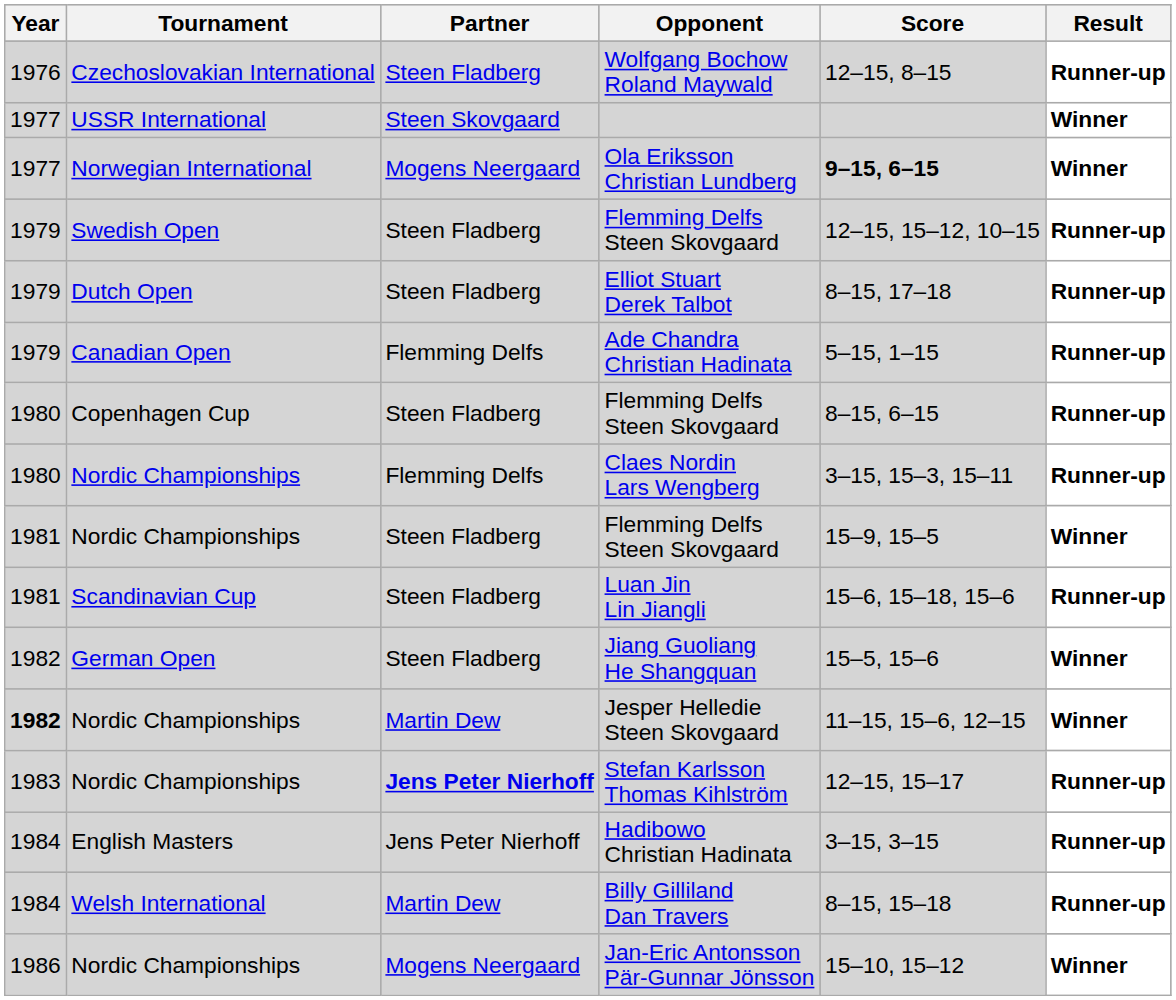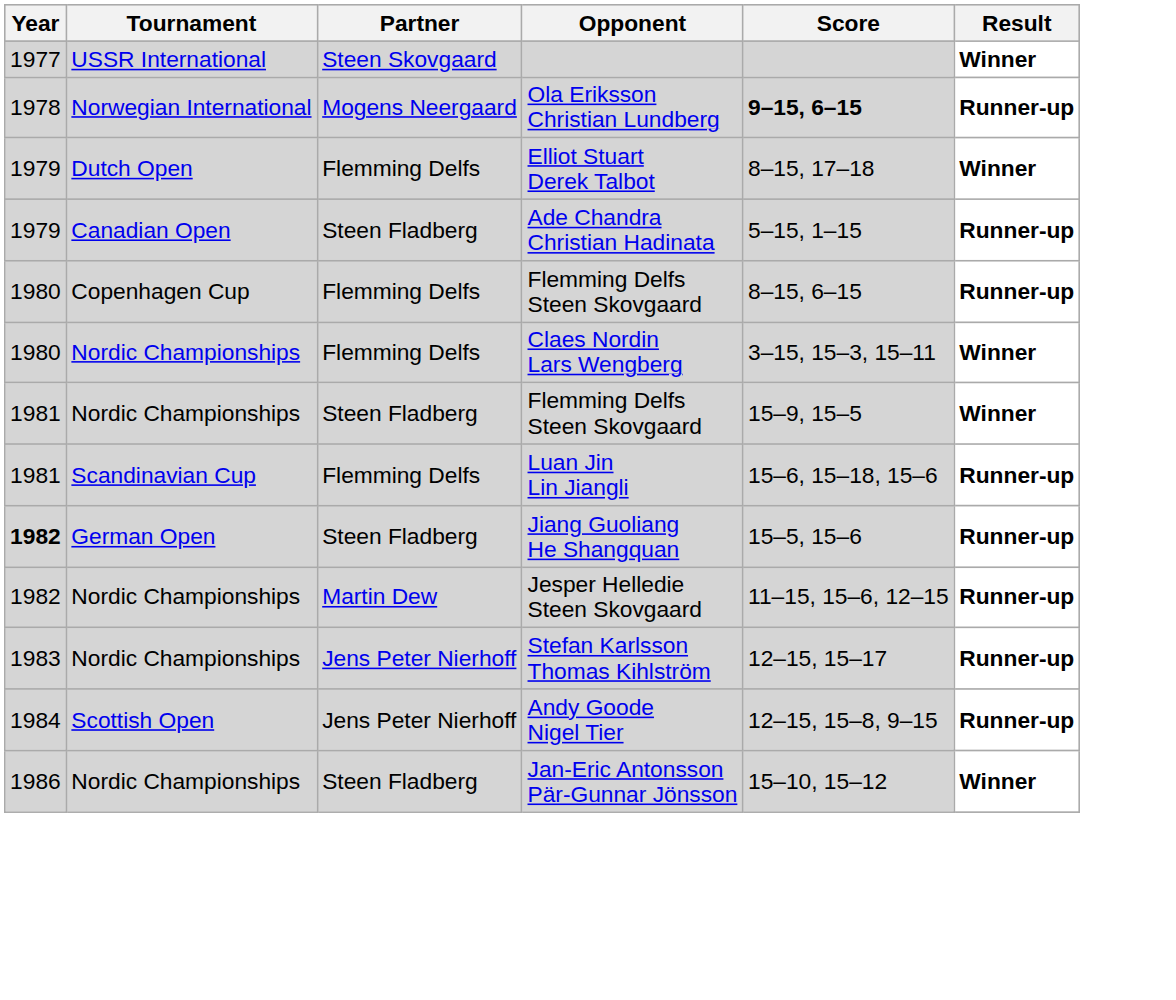- row: 1976 | Czechoslovakian International | Steen Fladberg | Wolfgang Bochow Roland Maywald | 12–15, 8–15 | Runner-up
Ola Eriksson Christian Lundberg | Year: 1977 -> 1978
Ola Eriksson Christian Lundberg | Result: Winner -> Runner-up
- row: 1979 | Swedish Open | Steen Fladberg | Flemming Delfs Steen Skovgaard | 12–15, 15–12, 10–15 | Runner-up
Elliot Stuart Derek Talbot | Partner: Steen Fladberg -> Flemming Delfs
Elliot Stuart Derek Talbot | Result: Runner-up -> Winner
Ade Chandra Christian Hadinata | Partner: Flemming Delfs -> Steen Fladberg
Copenhagen Cup / Flemming Delfs Steen Skovgaard | Partner: Steen Fladberg -> Flemming Delfs
Claes Nordin Lars Wengberg | Result: Runner-up -> Winner
Luan Jin Lin Jiangli | Partner: Steen Fladberg -> Flemming Delfs
Jiang Guoliang He Shangquan | Year: normal -> bold
Jiang Guoliang He Shangquan | Result: Winner -> Runner-up
Jesper Helledie Steen Skovgaard | Year: bold -> normal
Jesper Helledie Steen Skovgaard | Result: Winner -> Runner-up
Stefan Karlsson Thomas Kihlström | Partner: bold -> normal
- row: 1984 | English Masters | Jens Peter Nierhoff | Hadibowo Christian Hadinata | 3–15, 3–15 | Runner-up
+ row: 1984 | Scottish Open | Jens Peter Nierhoff | Andy Goode Nigel Tier | 12–15, 15–8, 9–15 | Runner-up
- row: 1984 | Welsh International | Martin Dew | Billy Gilliland Dan Travers | 8–15, 15–18 | Runner-up
Jan-Eric Antonsson Pär-Gunnar Jönsson | Partner: Mogens Neergaard -> Steen Fladberg
